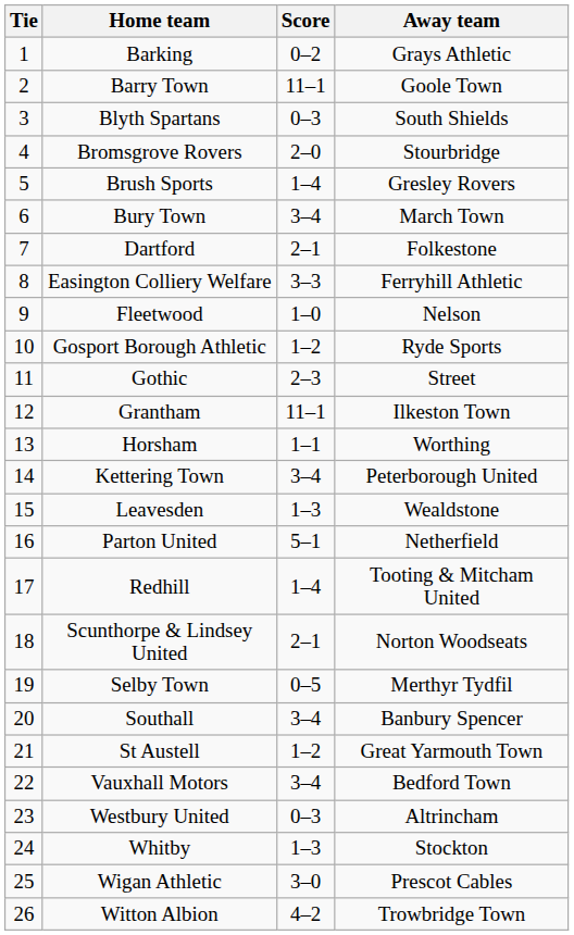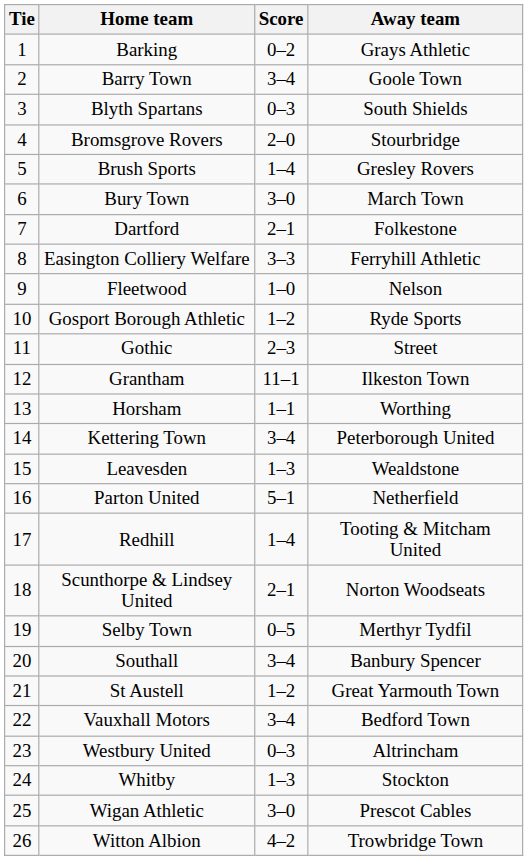Barry Town | Score: 11–1 -> 3–4
Bury Town | Score: 3–4 -> 3–0
